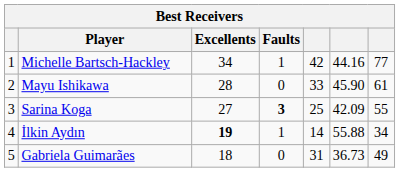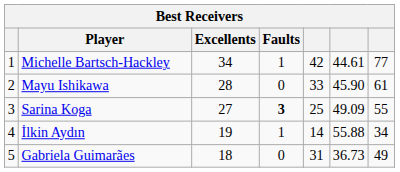Michelle Bartsch-Hackley | column 6: 44.16 -> 44.61
Sarina Koga | column 6: 42.09 -> 49.09
İlkin Aydın | Excellents: bold -> normal
